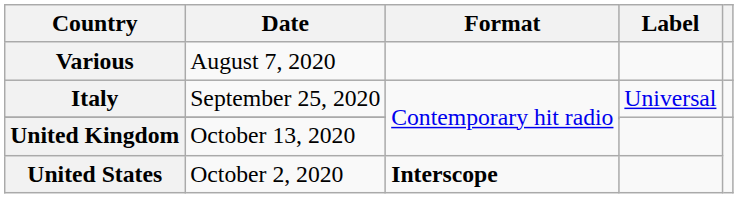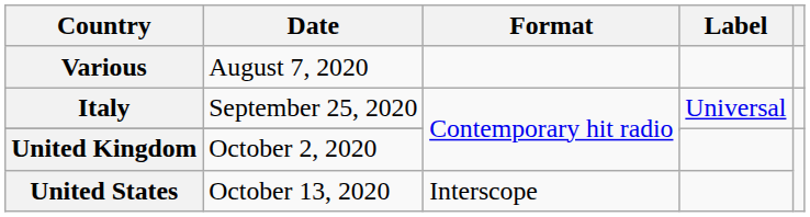United Kingdom | Date: October 13, 2020 -> October 2, 2020
United States | Date: October 2, 2020 -> October 13, 2020
United States | Format: bold -> normal
